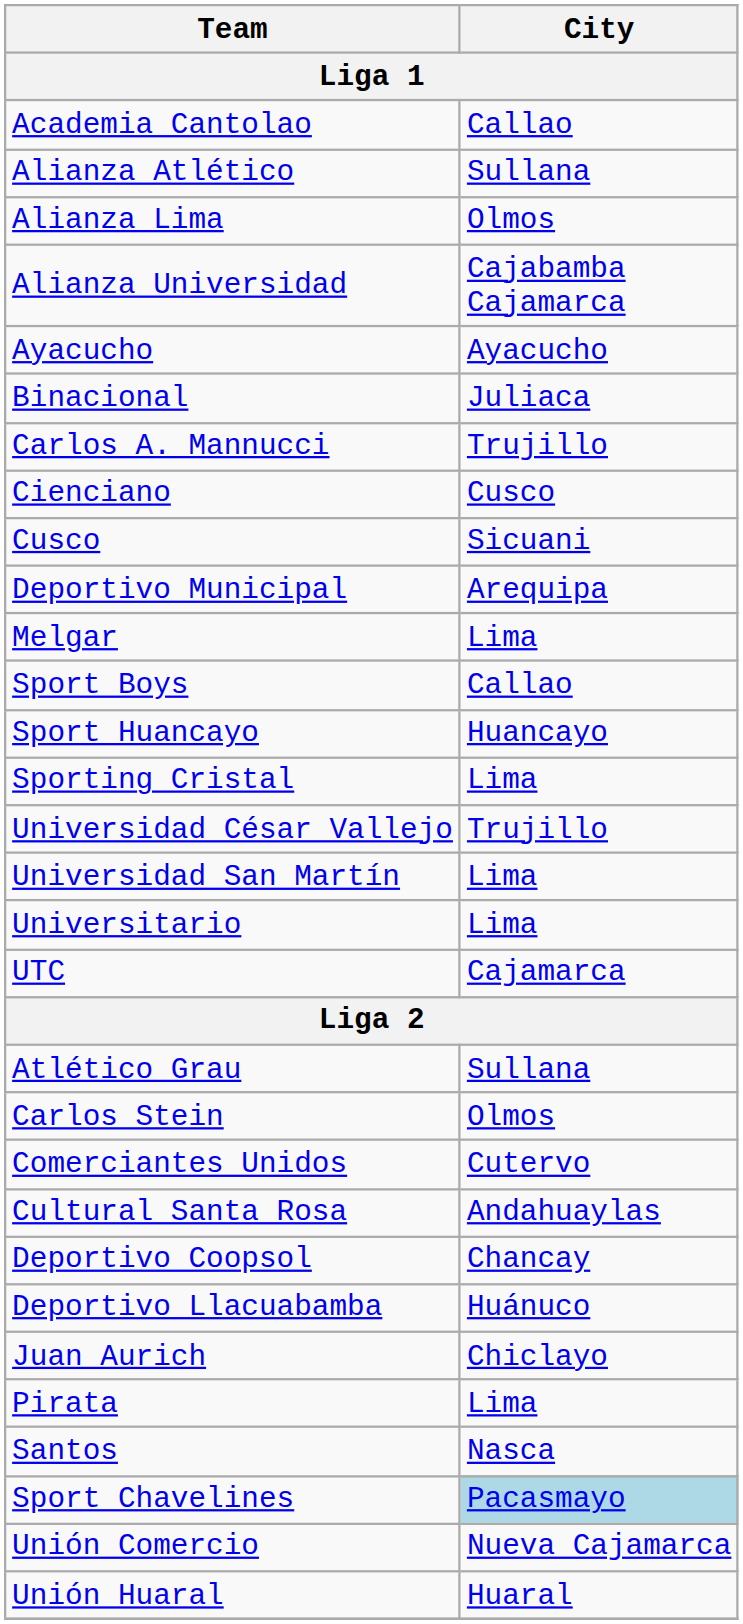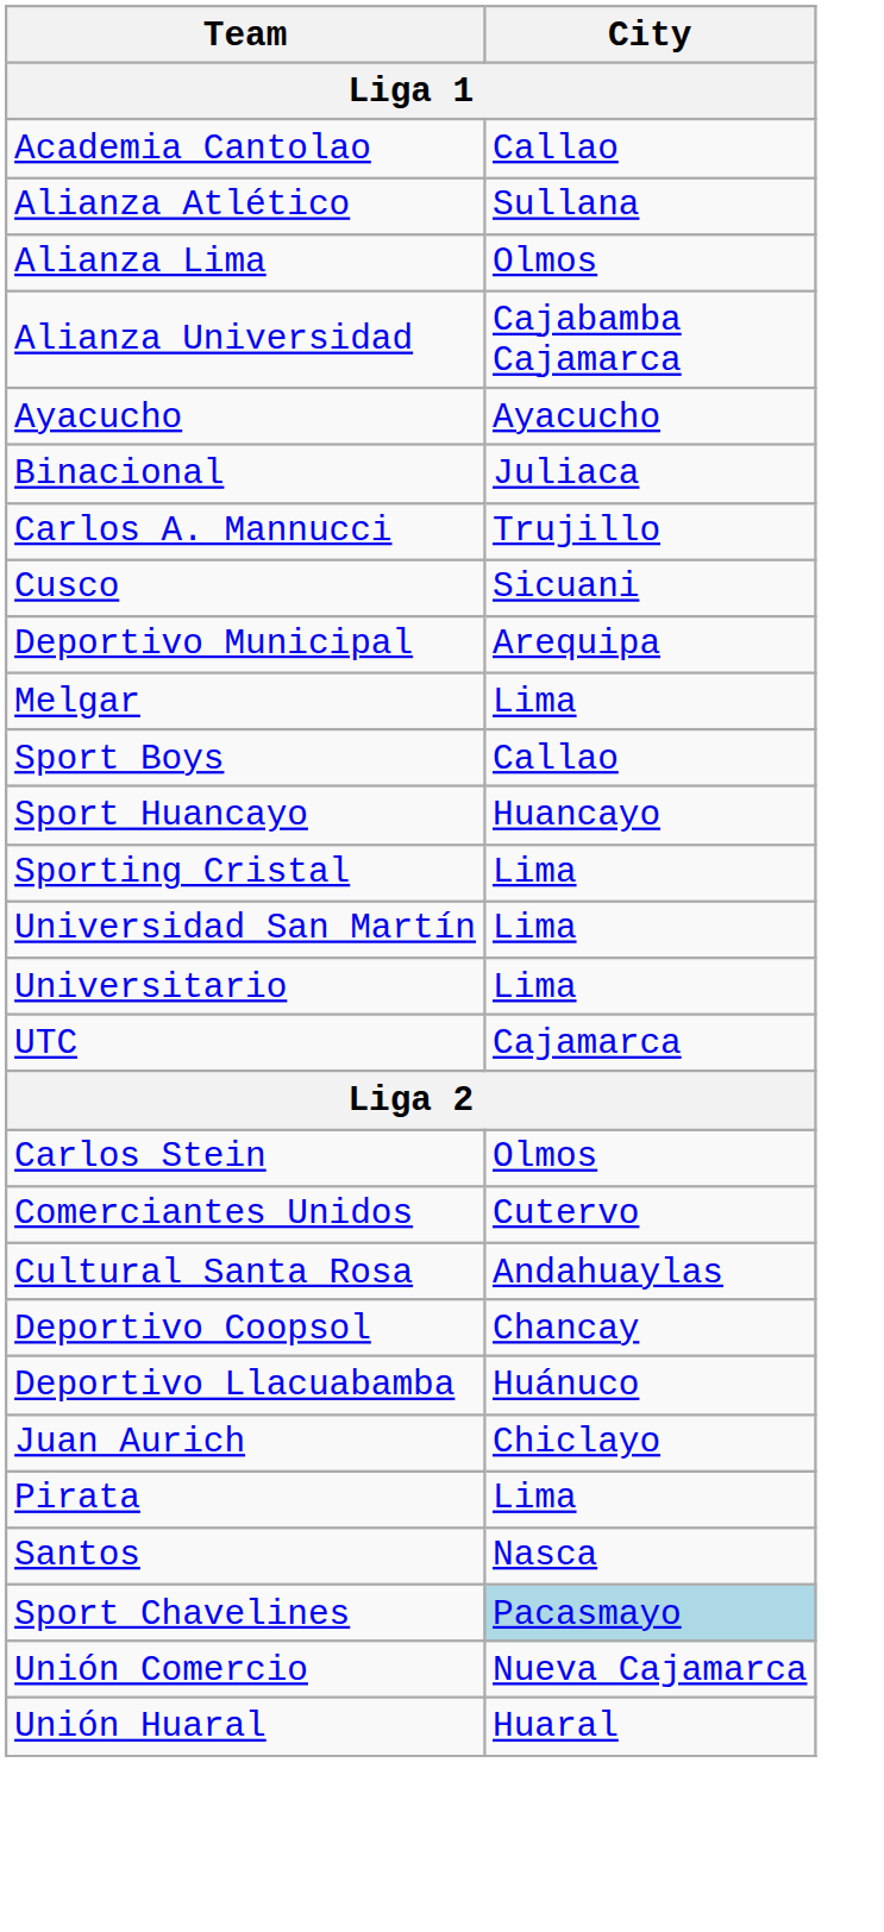- row: Cienciano | Cusco
- row: Universidad César Vallejo | Trujillo
- row: Atlético Grau | Sullana
